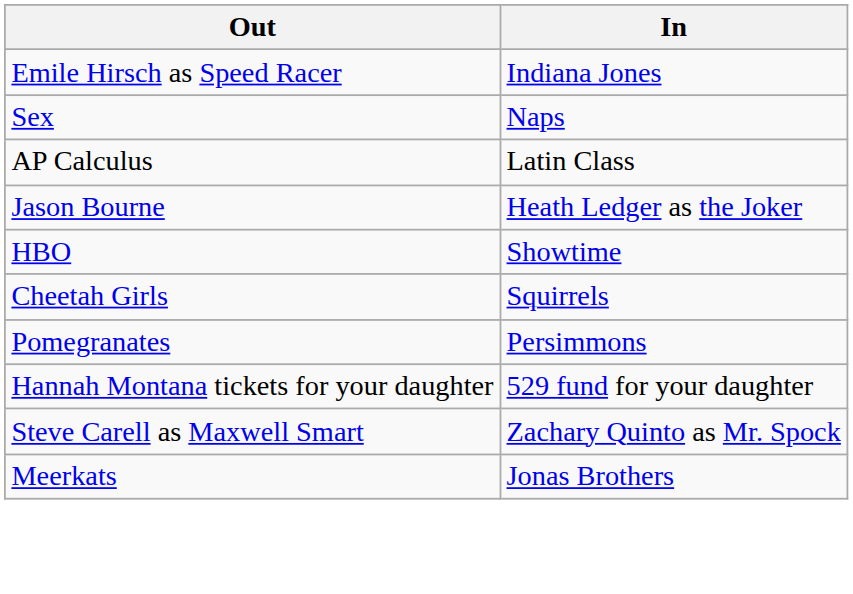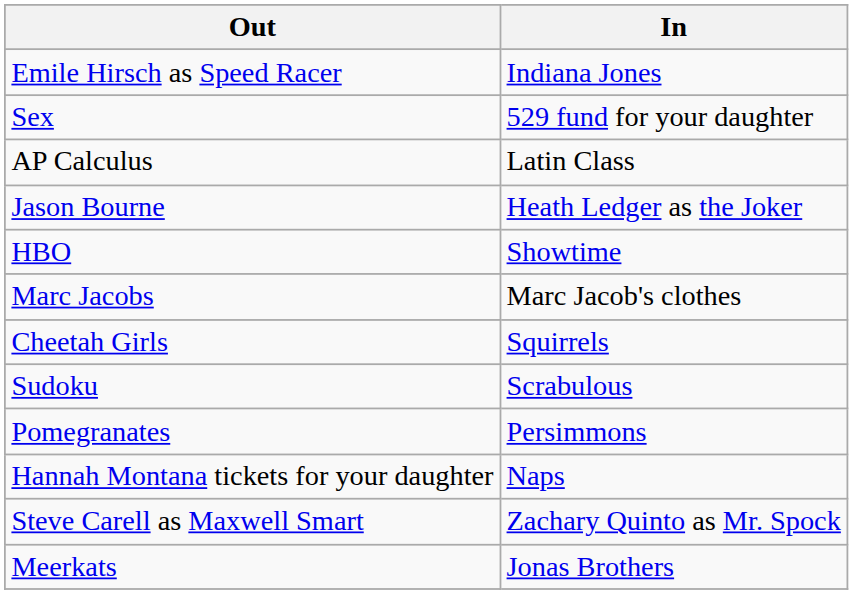Sex | In: Naps -> 529 fund for your daughter
+ row: Marc Jacobs | Marc Jacob's clothes
+ row: Sudoku | Scrabulous
Hannah Montana tickets for your daughter | In: 529 fund for your daughter -> Naps
